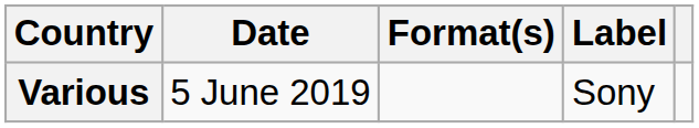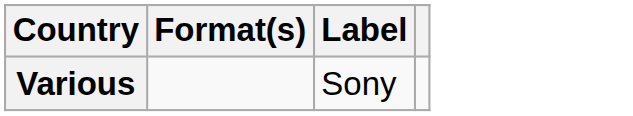- column: Date | 5 June 2019
